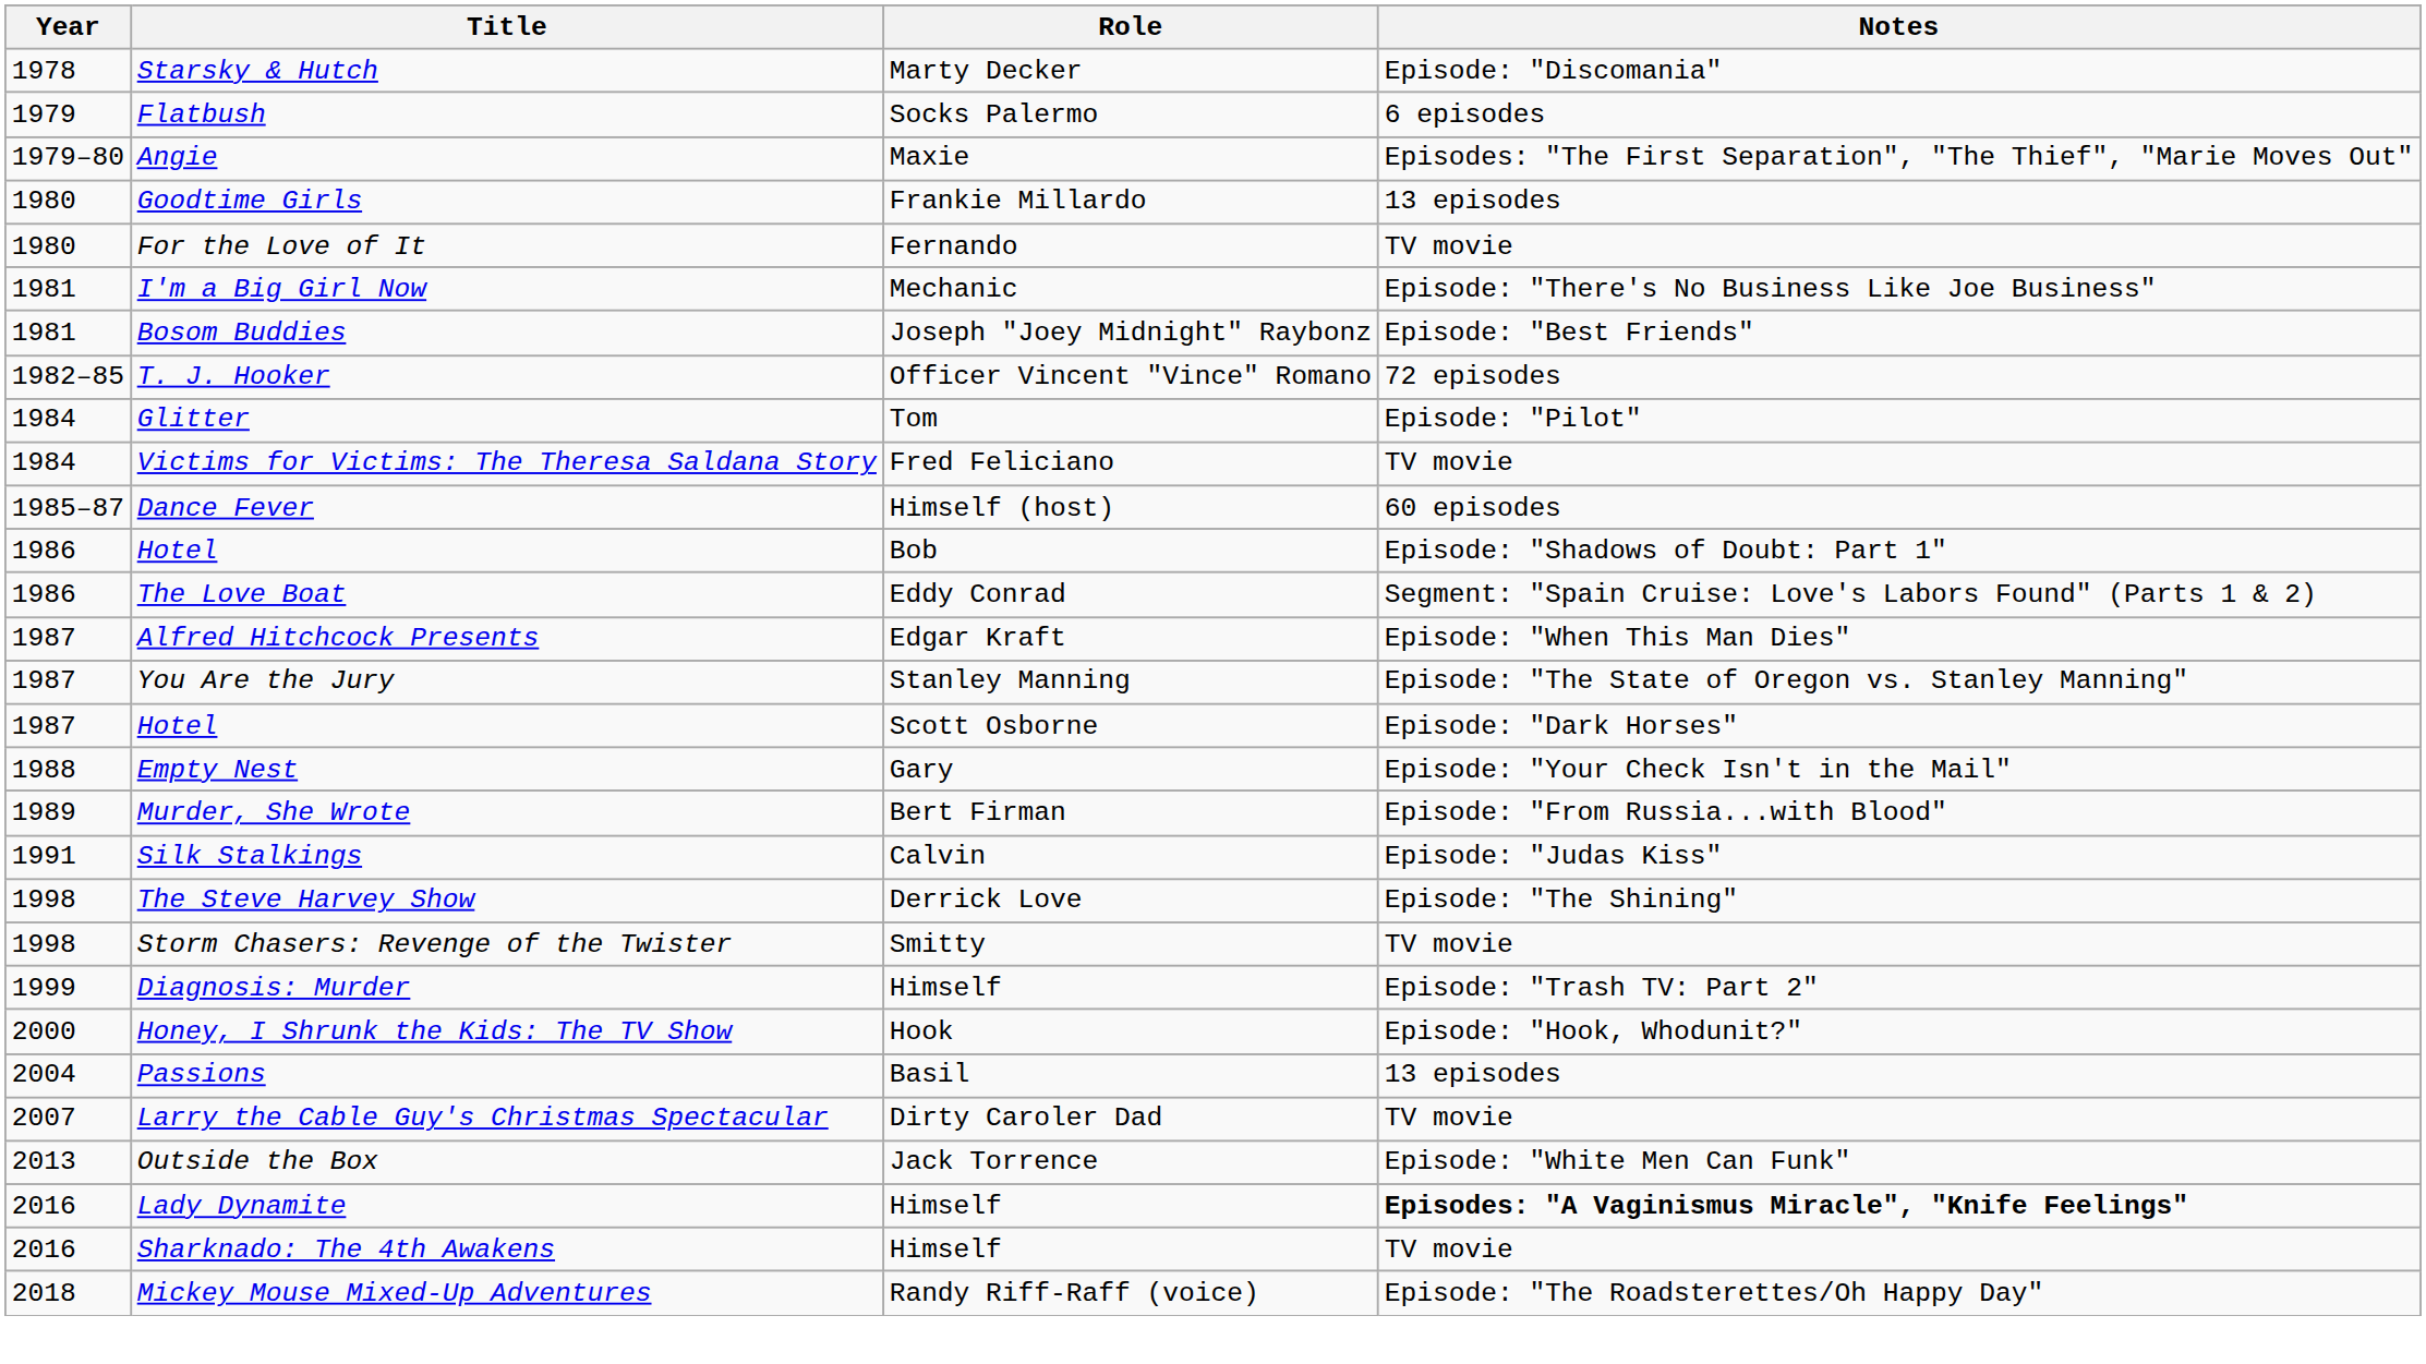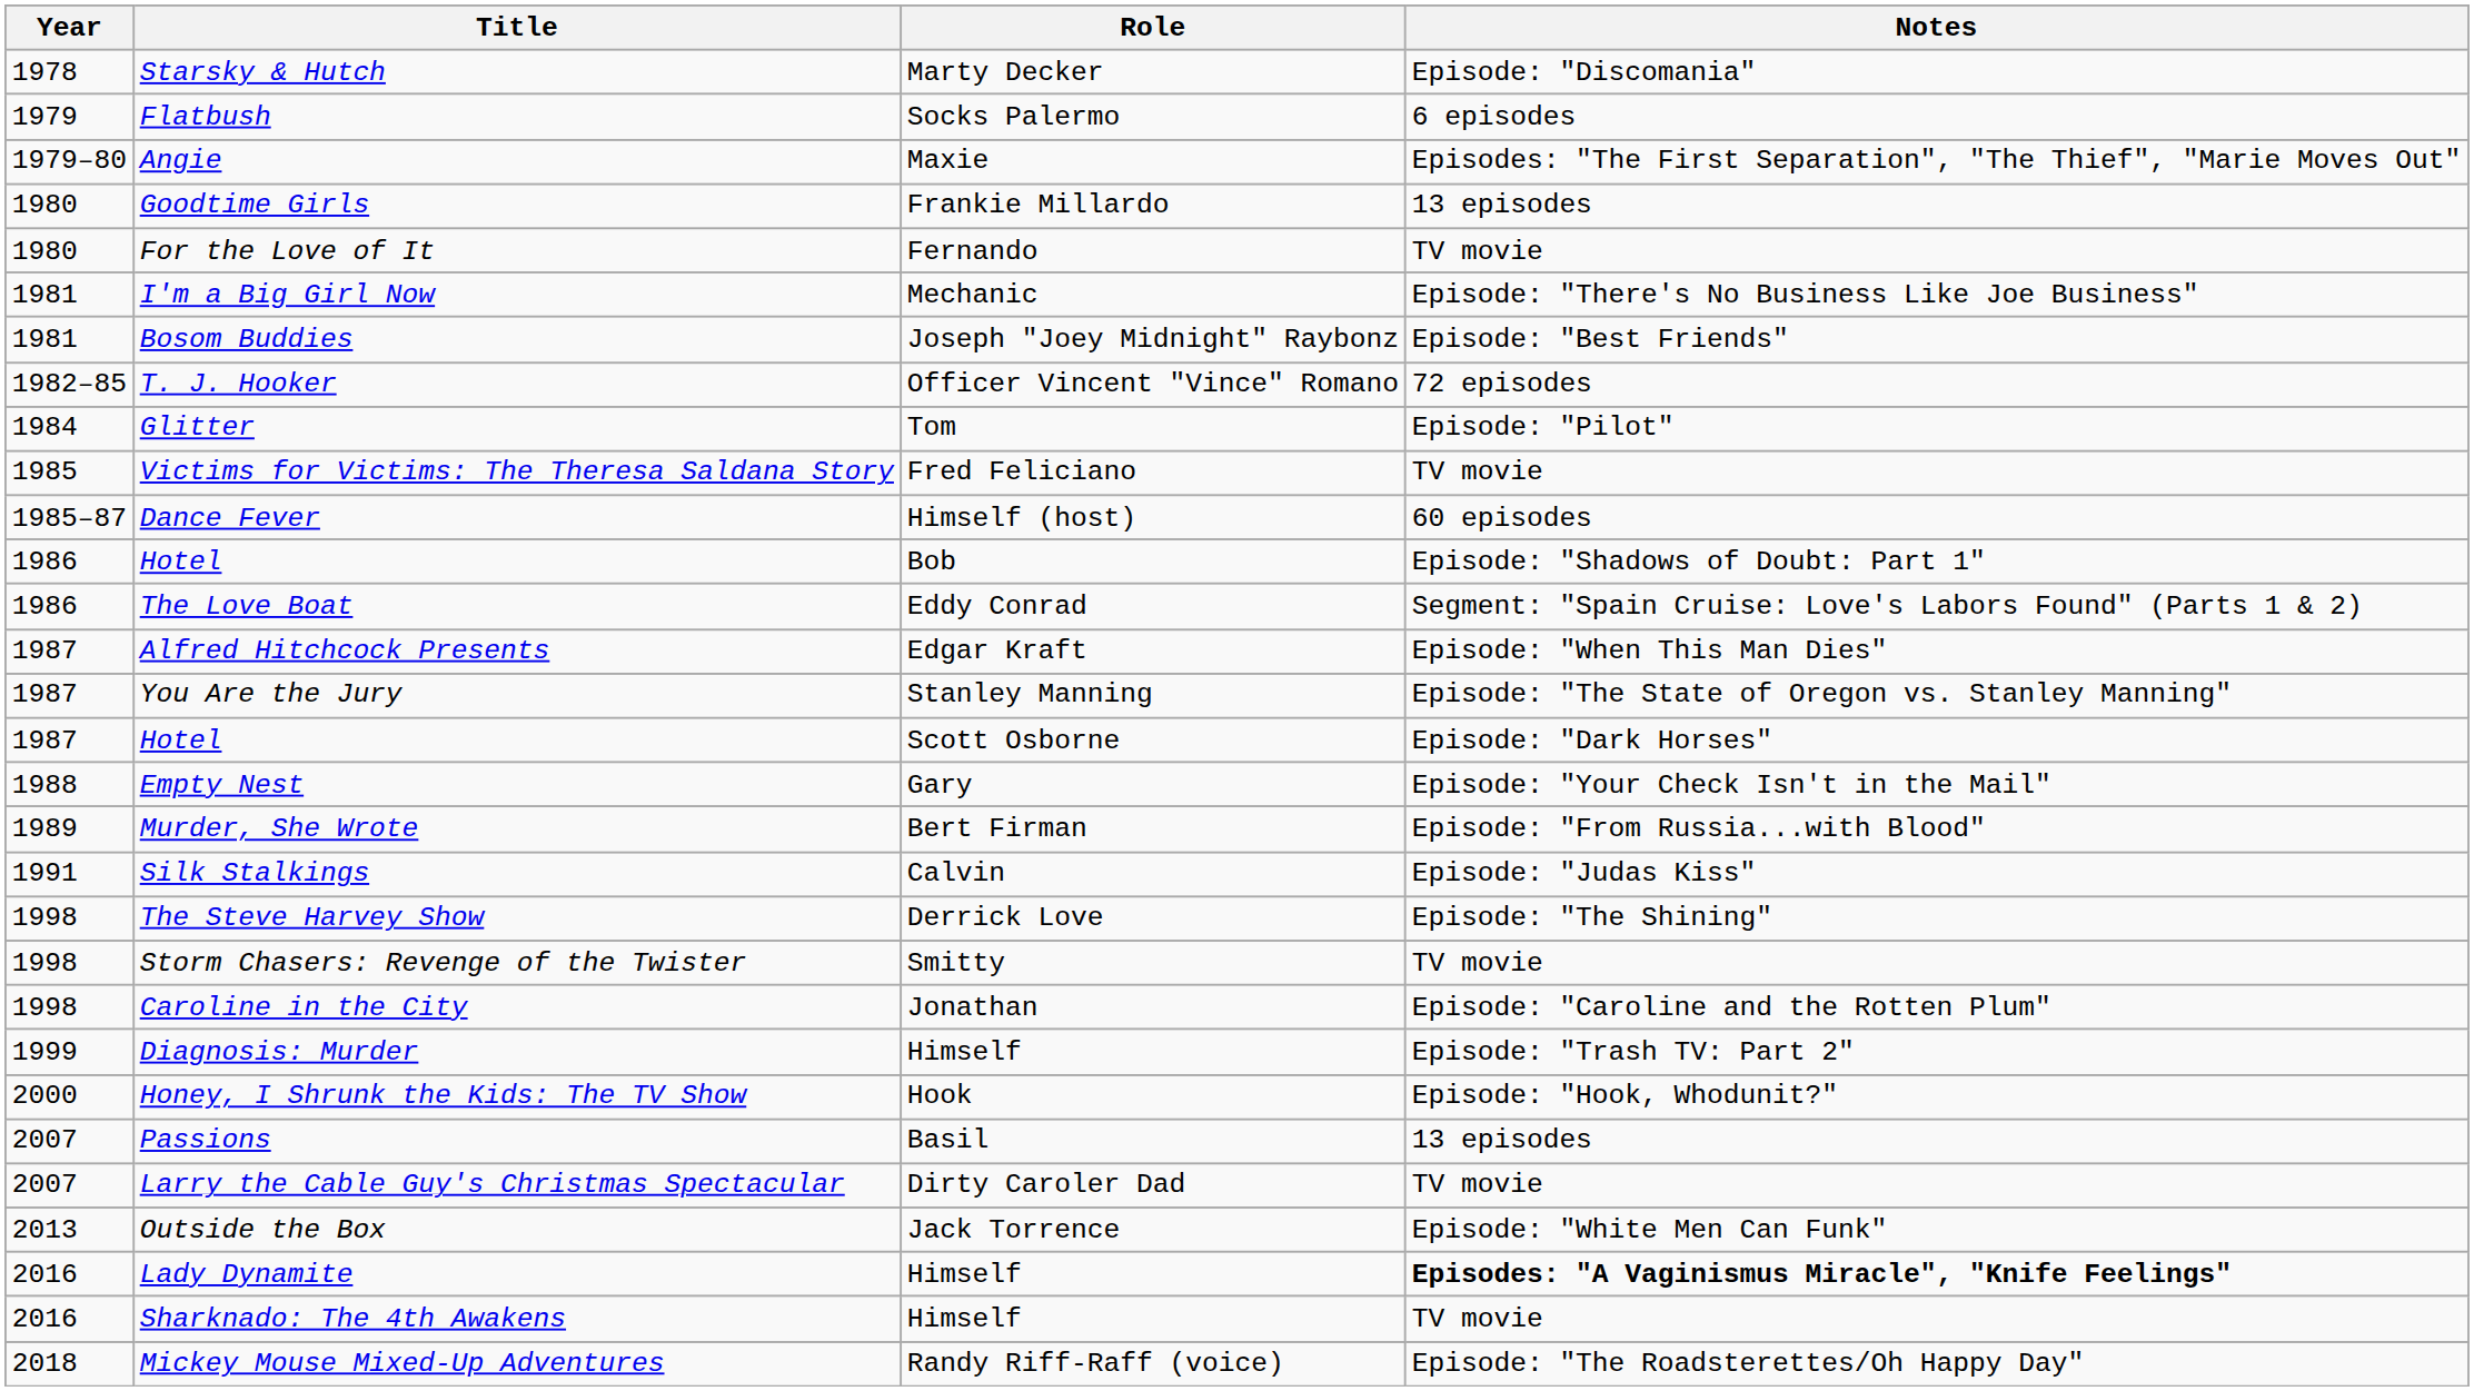Victims for Victims: The Theresa Saldana Story | Year: 1984 -> 1985
+ row: 1998 | Caroline in the City | Jonathan | Episode: "Caroline and the Rotten Plum"
Passions | Year: 2004 -> 2007
